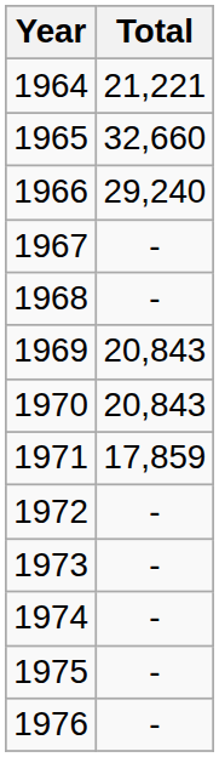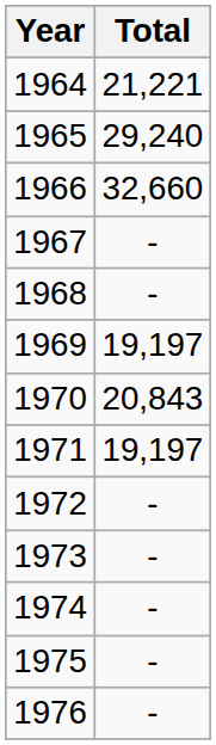1965 | Total: 32,660 -> 29,240
1966 | Total: 29,240 -> 32,660
1969 | Total: 20,843 -> 19,197
1971 | Total: 17,859 -> 19,197
